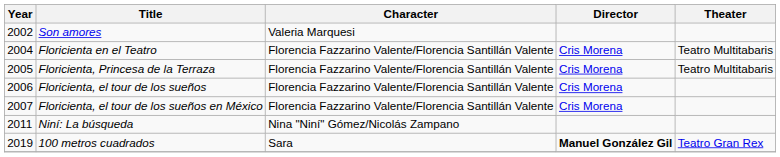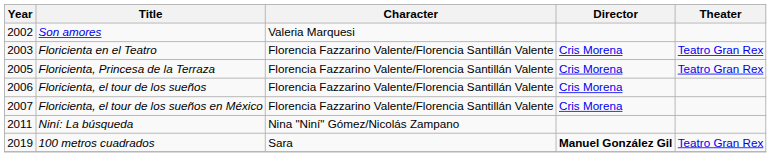Floricienta en el Teatro | Year: 2004 -> 2003
Floricienta en el Teatro | Theater: Teatro Multitabaris -> Teatro Gran Rex
Floricienta, Princesa de la Terraza | Theater: Teatro Multitabaris -> Teatro Gran Rex
